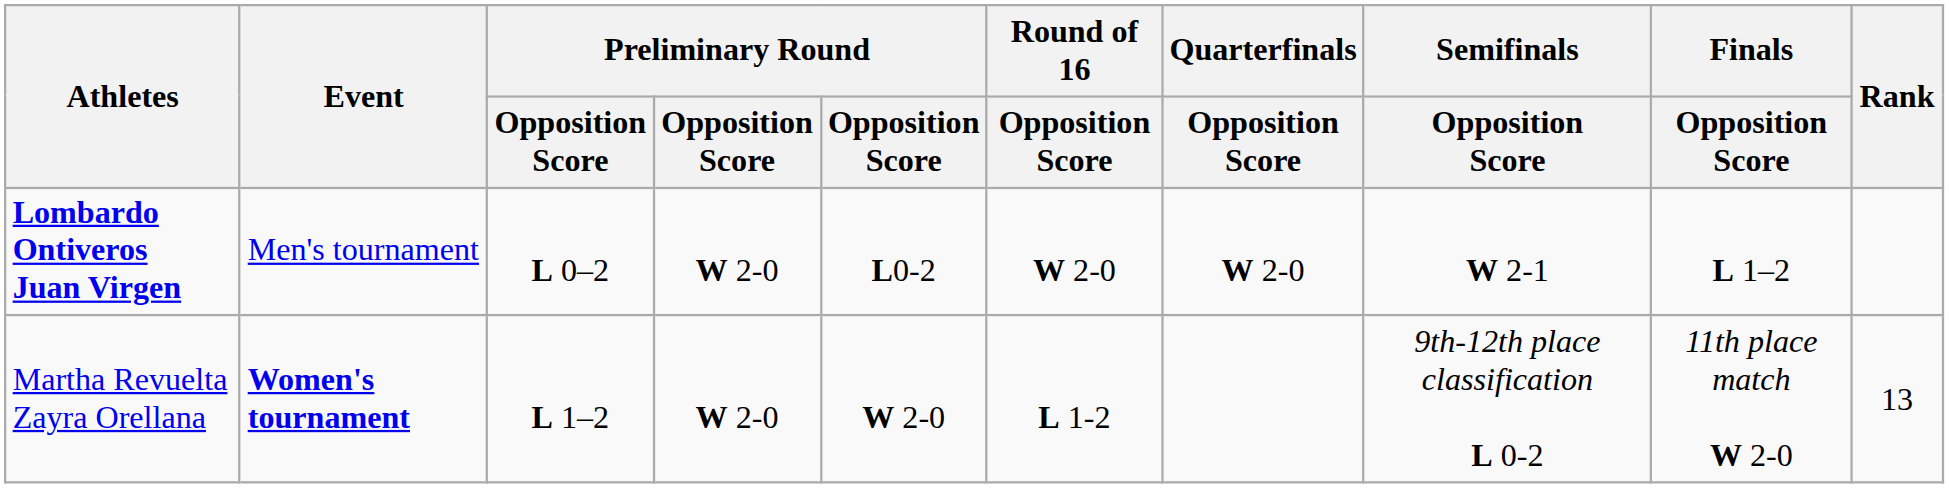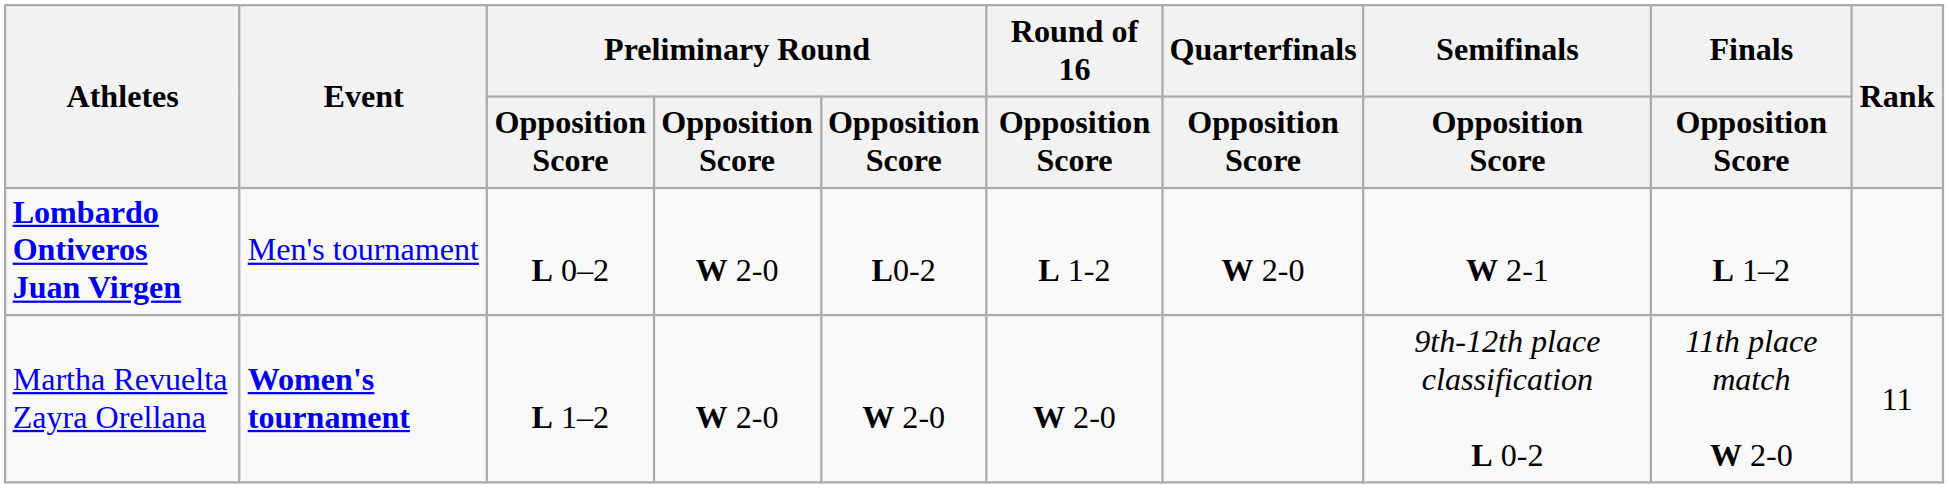Lombardo Ontiveros Juan Virgen | Round of 16 / Opposition Score: W 2-0 -> L 1-2
Martha Revuelta Zayra Orellana | Round of 16 / Opposition Score: L 1-2 -> W 2-0
Martha Revuelta Zayra Orellana | Rank: 13 -> 11
